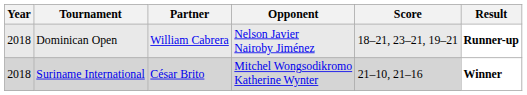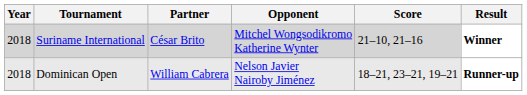rows swapped: Suriname International <-> Dominican Open
